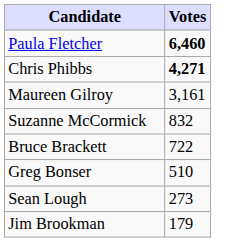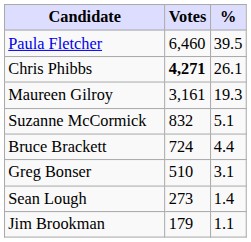+ column: % | 39.5 | 26.1 | 19.3 | 5.1 | 4.4 | 3.1 | 1.4 | 1.1
Paula Fletcher | Votes: bold -> normal
Bruce Brackett | Votes: 722 -> 724
